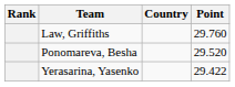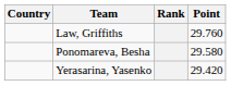columns swapped: Rank <-> Country
Ponomareva, Besha | Point: 29.520 -> 29.580
Yerasarina, Yasenko | Point: 29.422 -> 29.420
